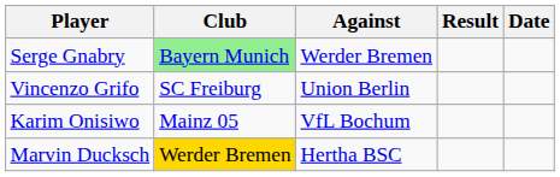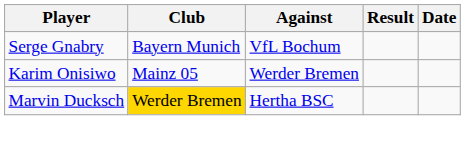Serge Gnabry | Club: lightgreen background -> no background
Serge Gnabry | Against: Werder Bremen -> VfL Bochum
- row: Vincenzo Grifo | SC Freiburg | Union Berlin
Karim Onisiwo | Against: VfL Bochum -> Werder Bremen
